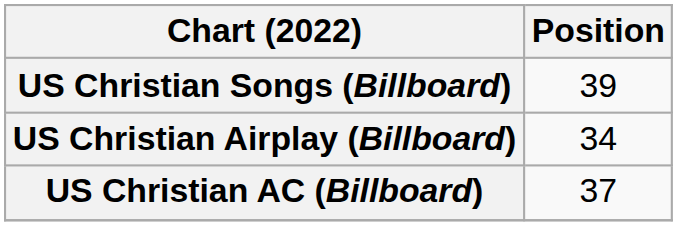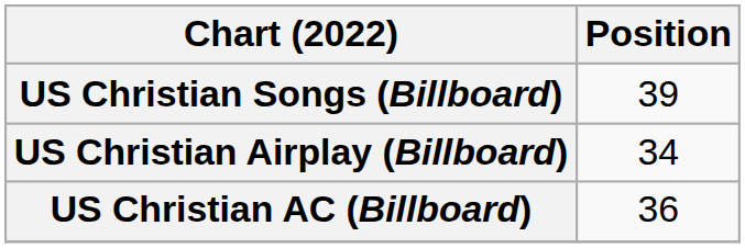US Christian AC (Billboard) | Position: 37 -> 36
